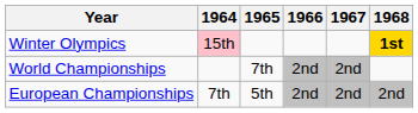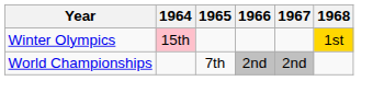Winter Olympics | 1968: bold -> normal
- row: European Championships | 7th | 5th | 2nd | 2nd | 2nd
